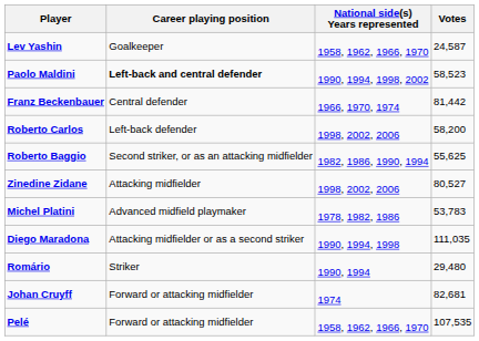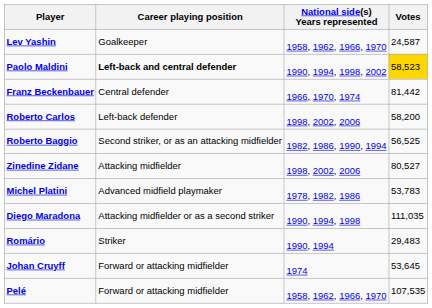Paolo Maldini | Votes: no background -> gold background
Roberto Baggio | Votes: 55,625 -> 56,525
Romário | Votes: 29,480 -> 29,483
Johan Cruyff | Votes: 82,681 -> 53,645
